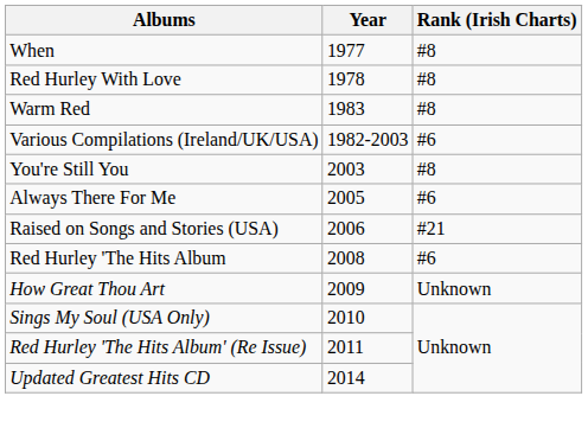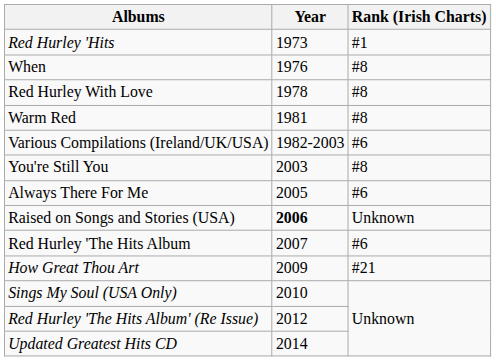+ row: Red Hurley 'Hits | 1973 | #1
When | Year: 1977 -> 1976
Warm Red | Year: 1983 -> 1981
Raised on Songs and Stories (USA) | Year: normal -> bold
Raised on Songs and Stories (USA) | Rank (Irish Charts): #21 -> Unknown
Red Hurley 'The Hits Album | Year: 2008 -> 2007
How Great Thou Art | Rank (Irish Charts): Unknown -> #21
Red Hurley 'The Hits Album' (Re Issue) | Year: 2011 -> 2012
